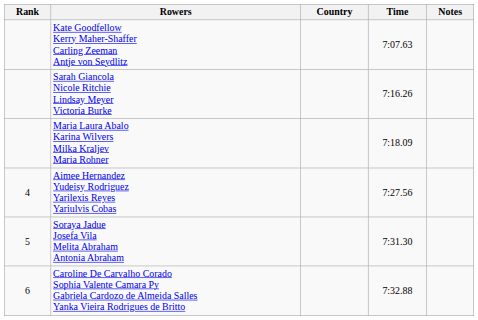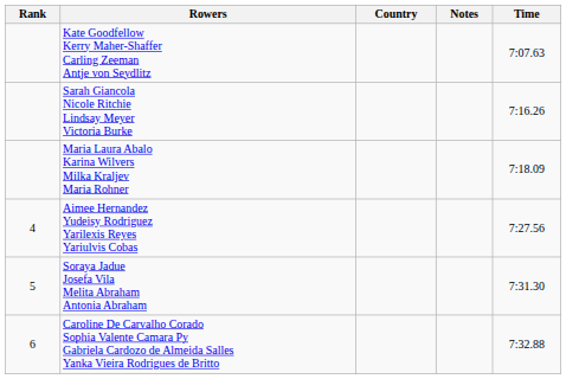columns swapped: Time <-> Notes
